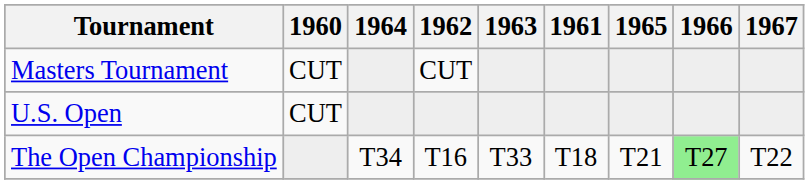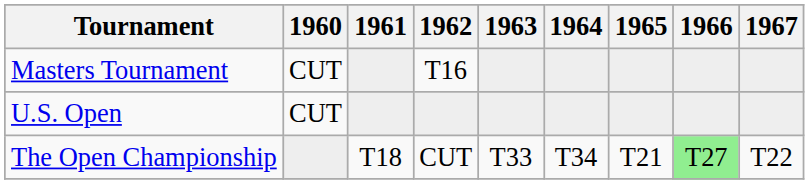columns swapped: 1961 <-> 1964
Masters Tournament | 1962: CUT -> T16
The Open Championship | 1962: T16 -> CUT
